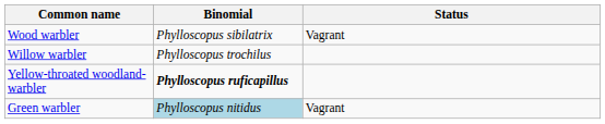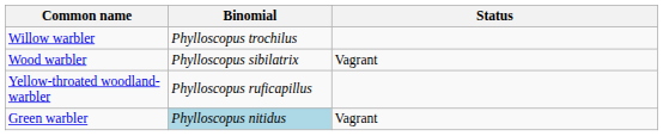rows swapped: Wood warbler <-> Willow warbler
Yellow-throated woodland-warbler | Binomial: bold -> normal
